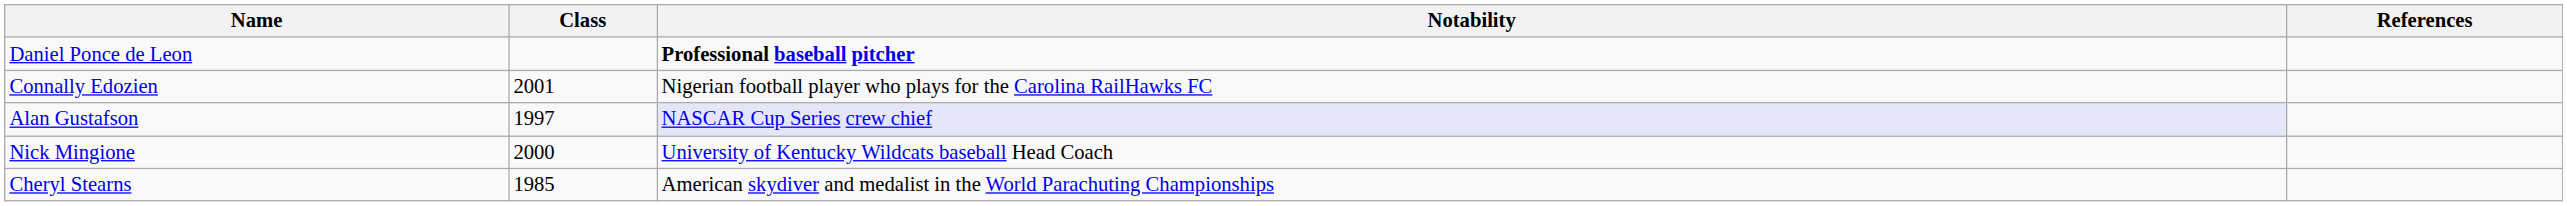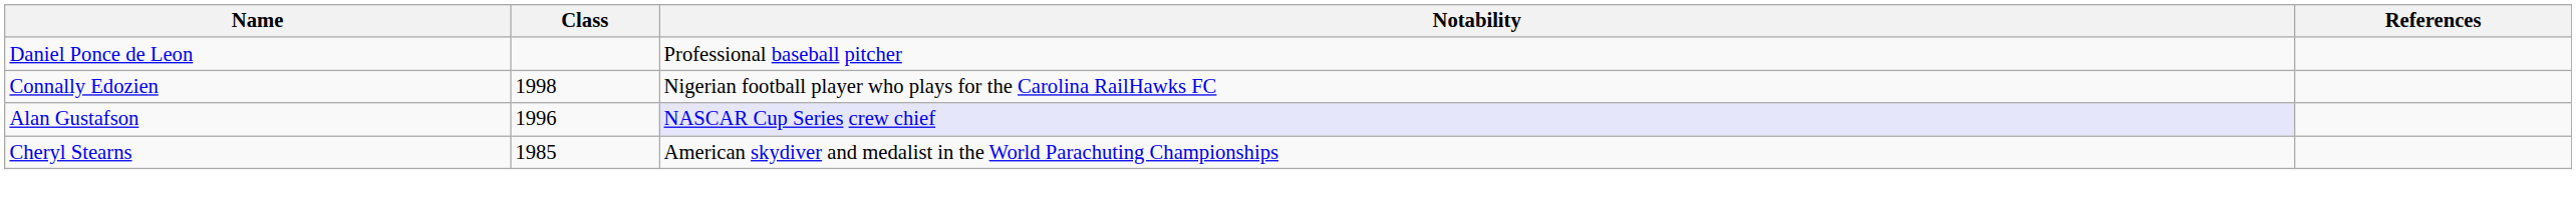Daniel Ponce de Leon | Notability: bold -> normal
Connally Edozien | Class: 2001 -> 1998
Alan Gustafson | Class: 1997 -> 1996
- row: Nick Mingione | 2000 | University of Kentucky Wildcats baseball Head Coach
